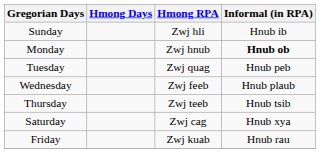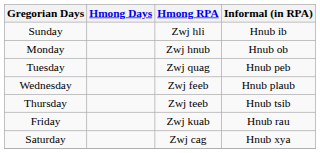Monday | Informal (in RPA): bold -> normal
rows swapped: Friday <-> Saturday
